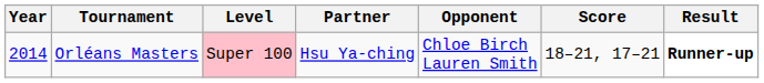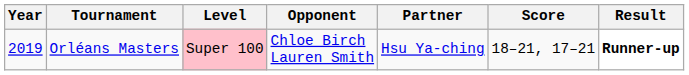columns swapped: Partner <-> Opponent
Orléans Masters | Year: 2014 -> 2019
